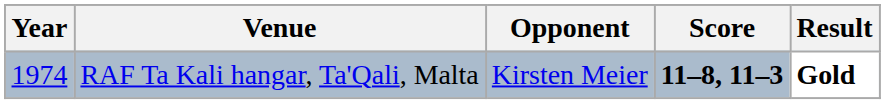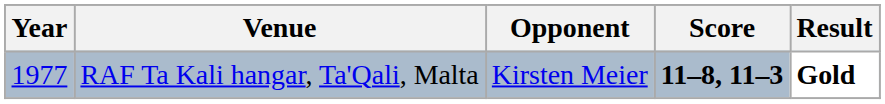RAF Ta Kali hangar, Ta'Qali, Malta | Year: 1974 -> 1977
